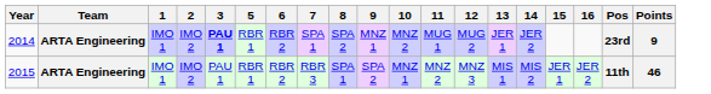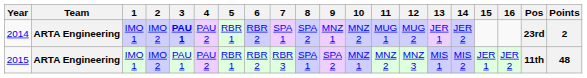+ column: 4 | PAU 2 | PAU 2
2014 | Points: 9 -> 2
2015 | Points: 46 -> 48
